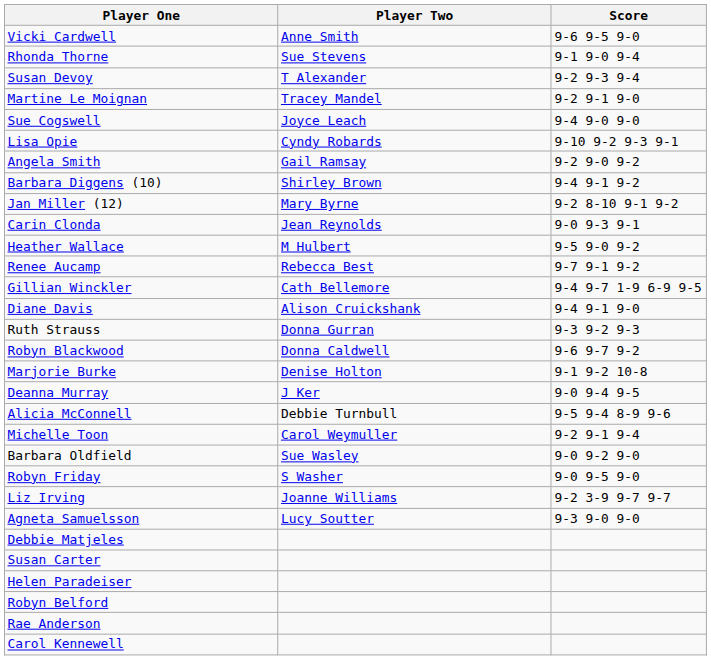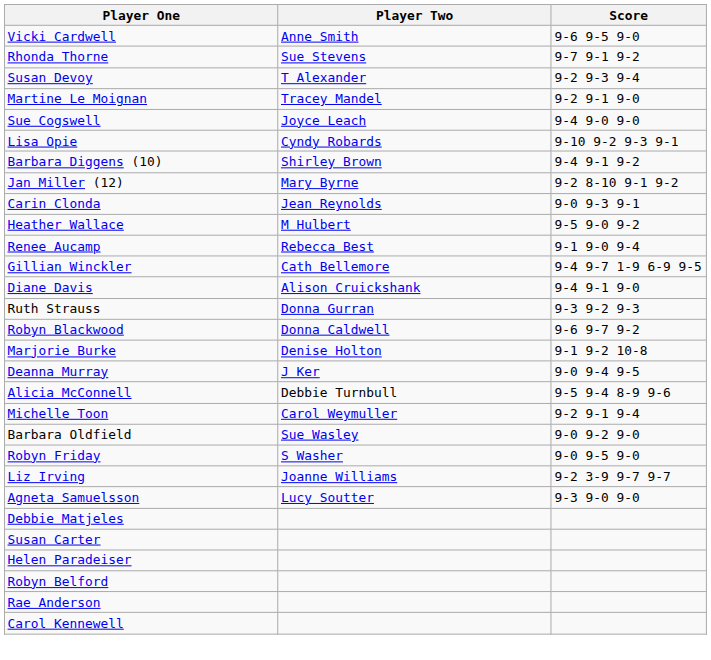Rhonda Thorne | Score: 9-1 9-0 9-4 -> 9-7 9-1 9-2
- row: Angela Smith | Gail Ramsay | 9-2 9-0 9-2
Renee Aucamp | Score: 9-7 9-1 9-2 -> 9-1 9-0 9-4
